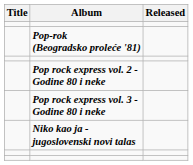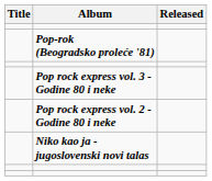rows swapped: Pop rock express vol. 2 - Godine 80 i neke <-> Pop rock express vol. 3 - Godine 80 i neke
